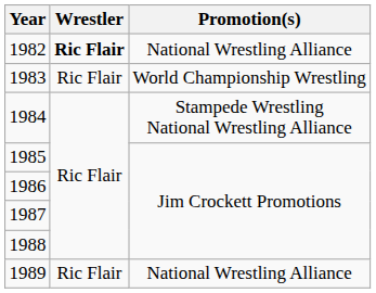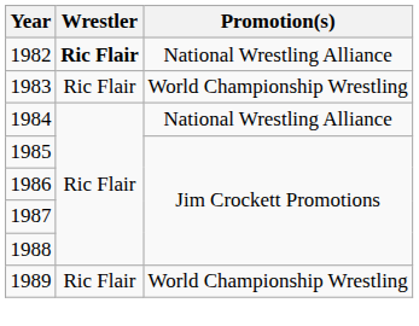1984 | Promotion(s): Stampede Wrestling National Wrestling Alliance -> National Wrestling Alliance
1989 | Promotion(s): National Wrestling Alliance -> World Championship Wrestling
